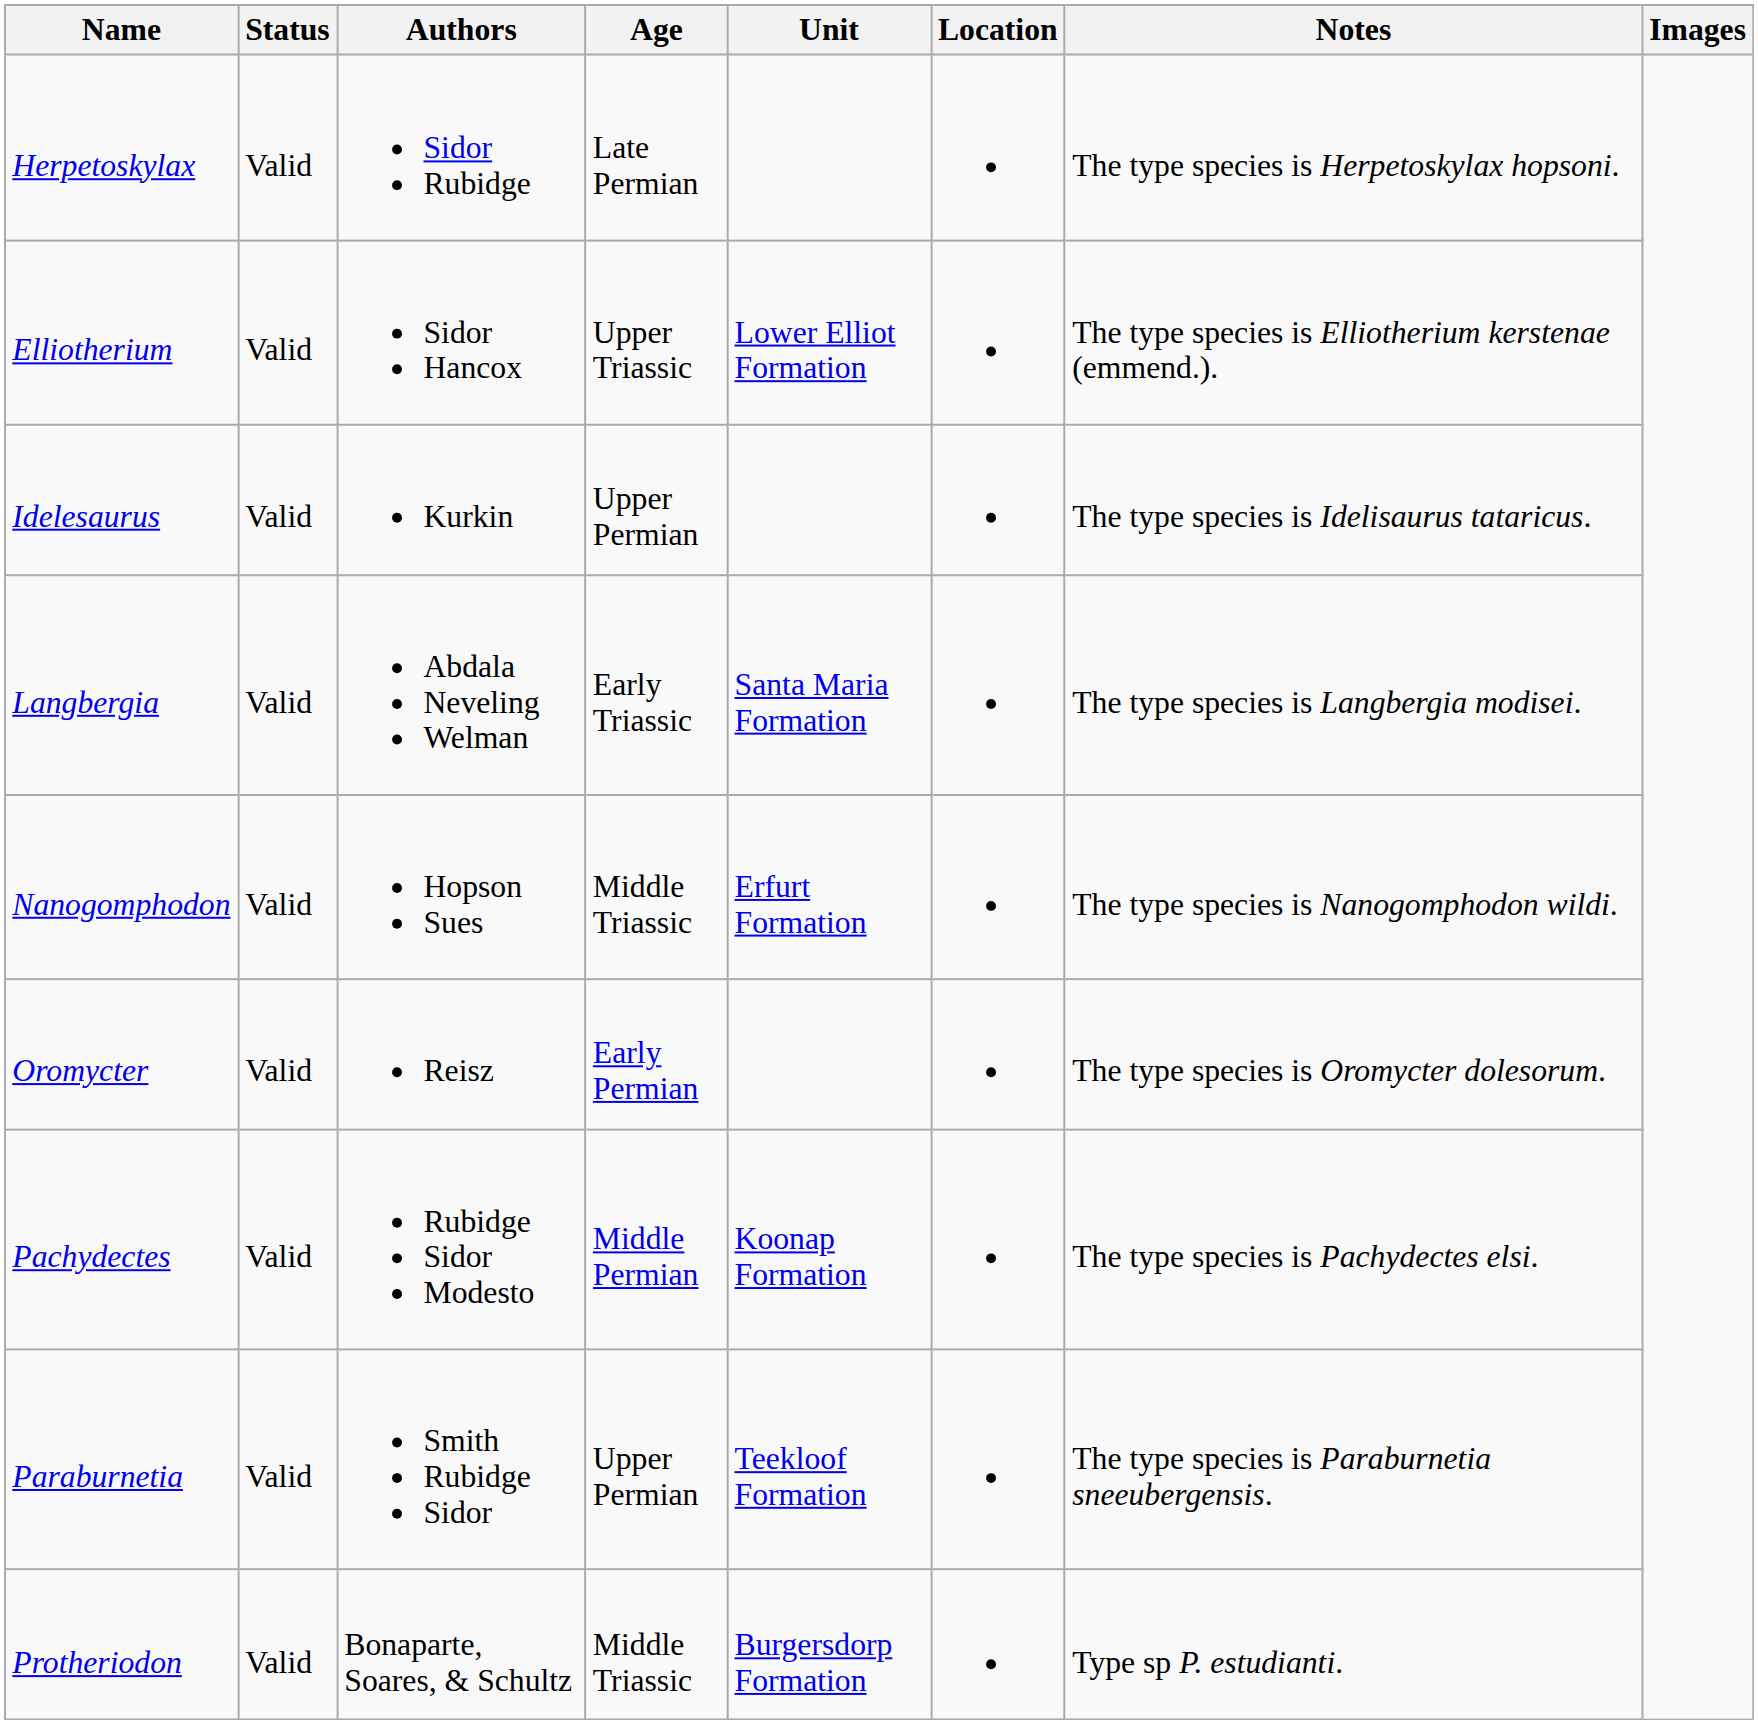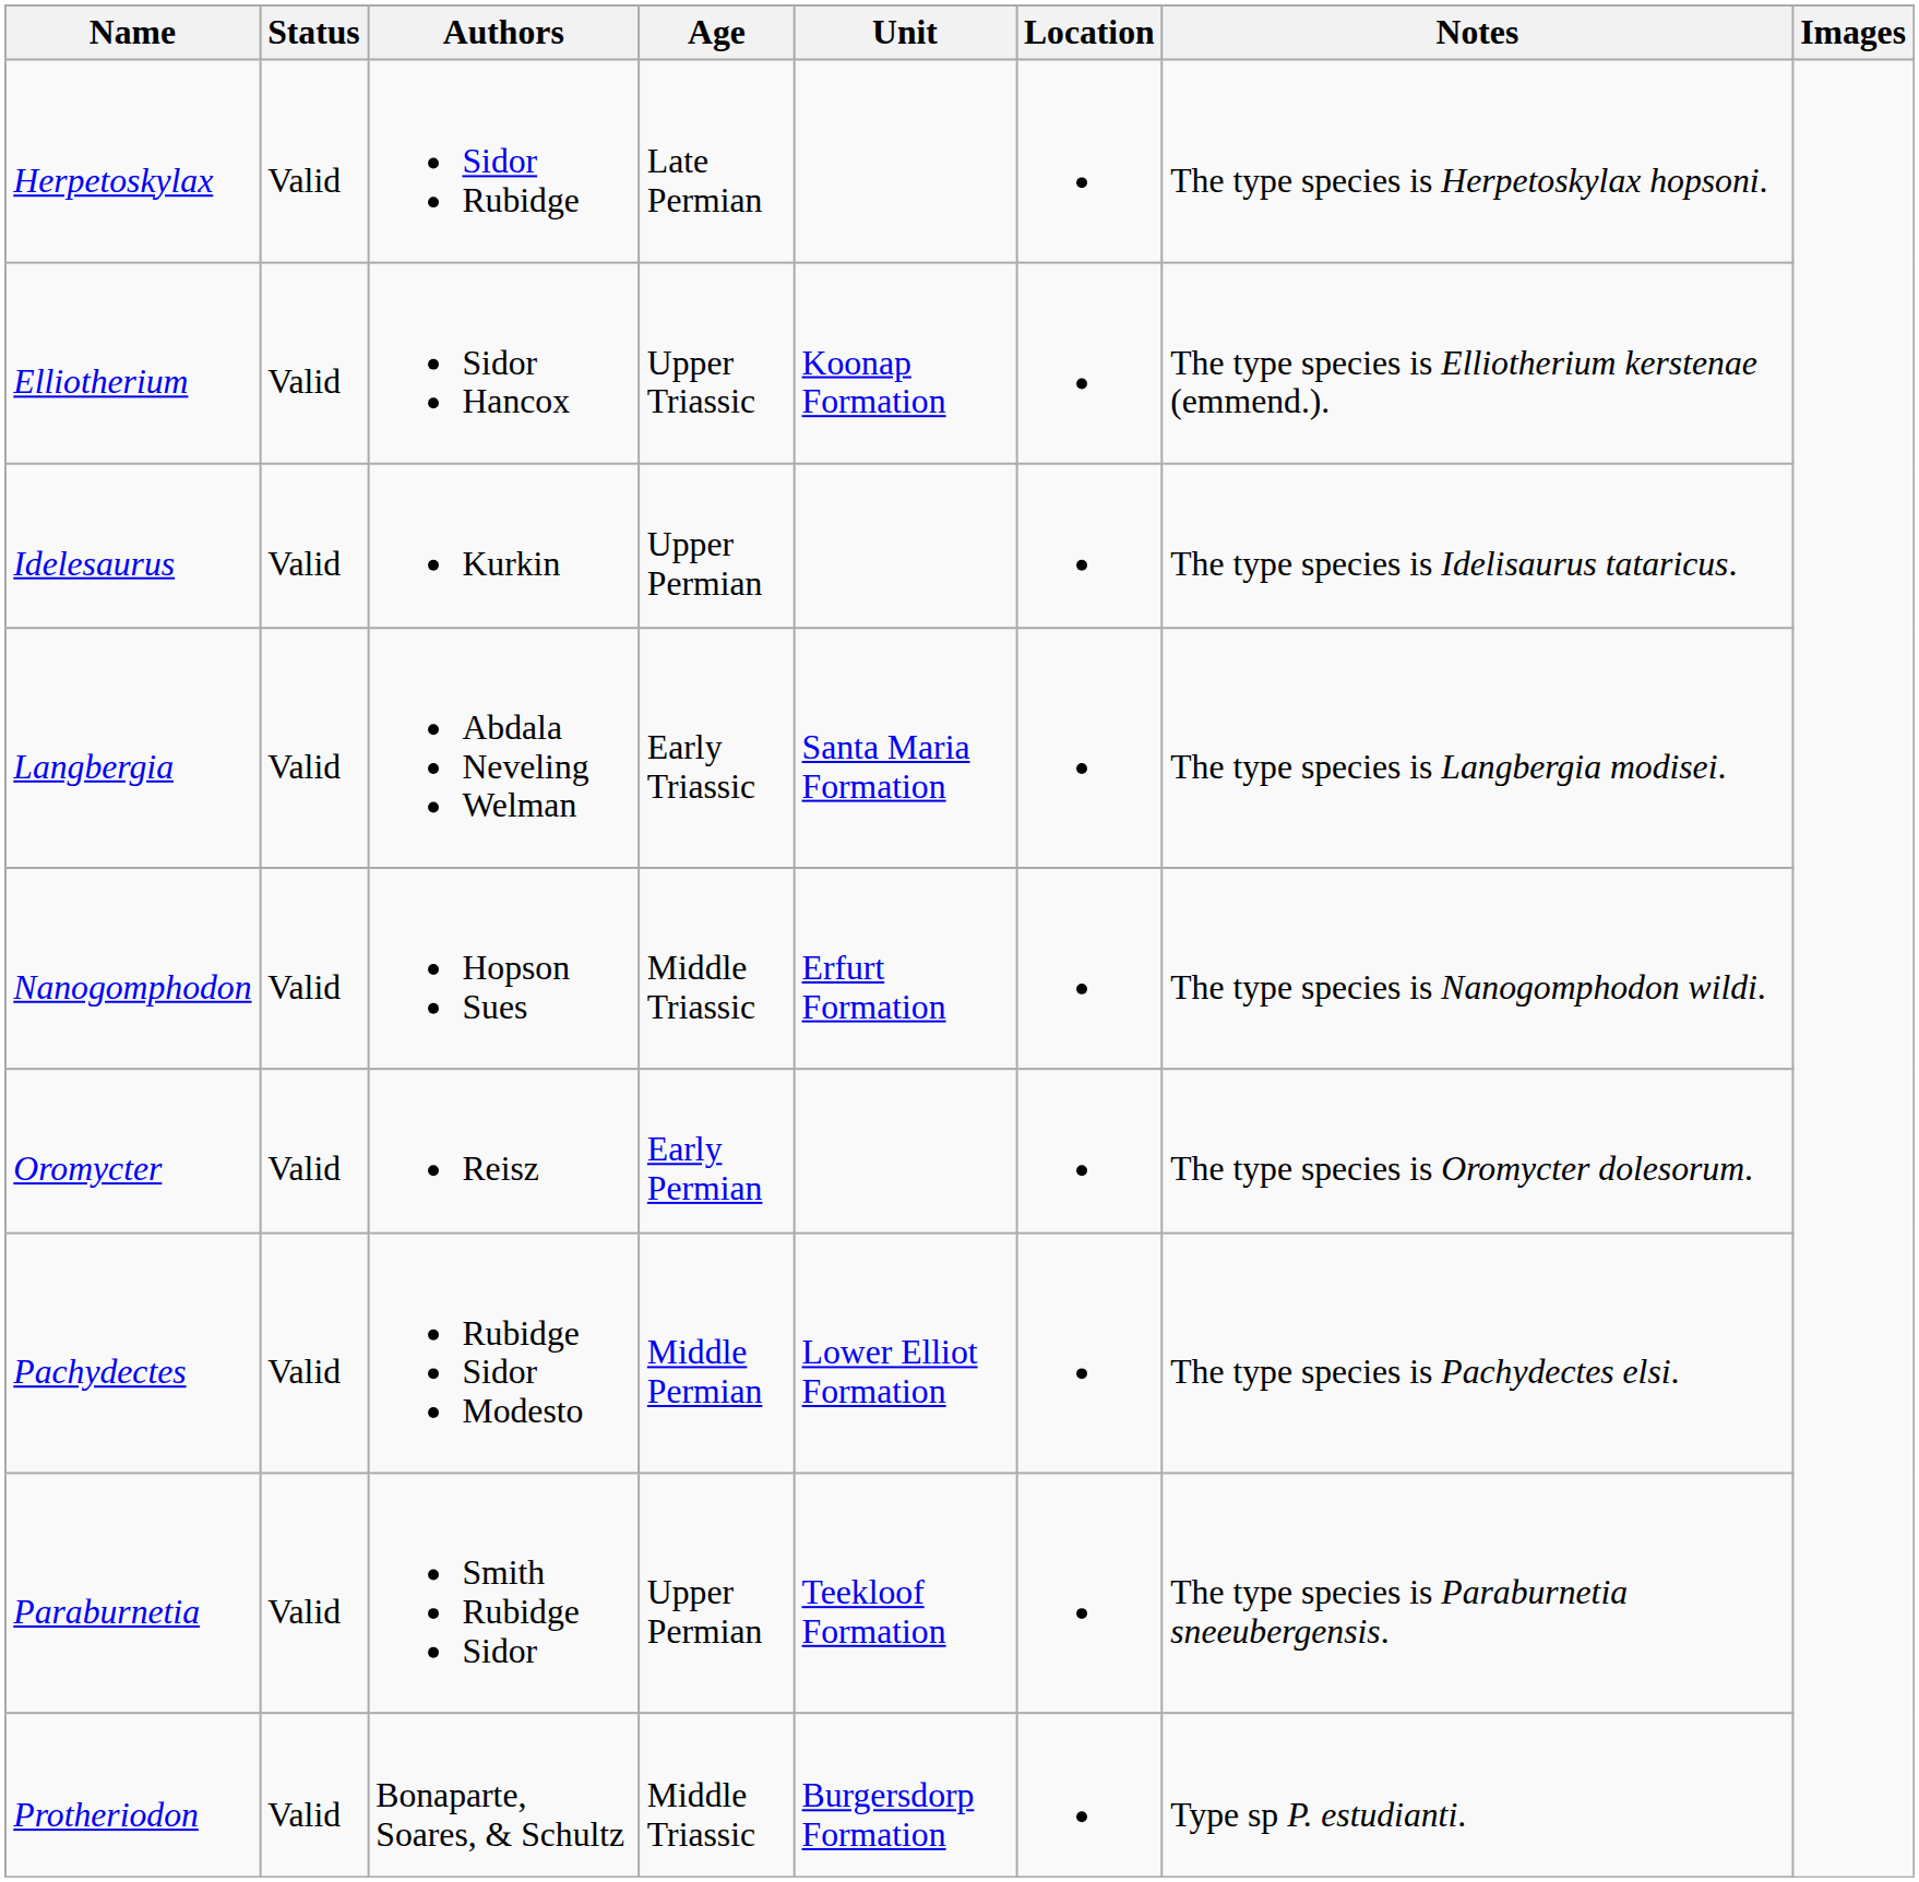Elliotherium | Unit: Lower Elliot Formation -> Koonap Formation
Pachydectes | Unit: Koonap Formation -> Lower Elliot Formation
